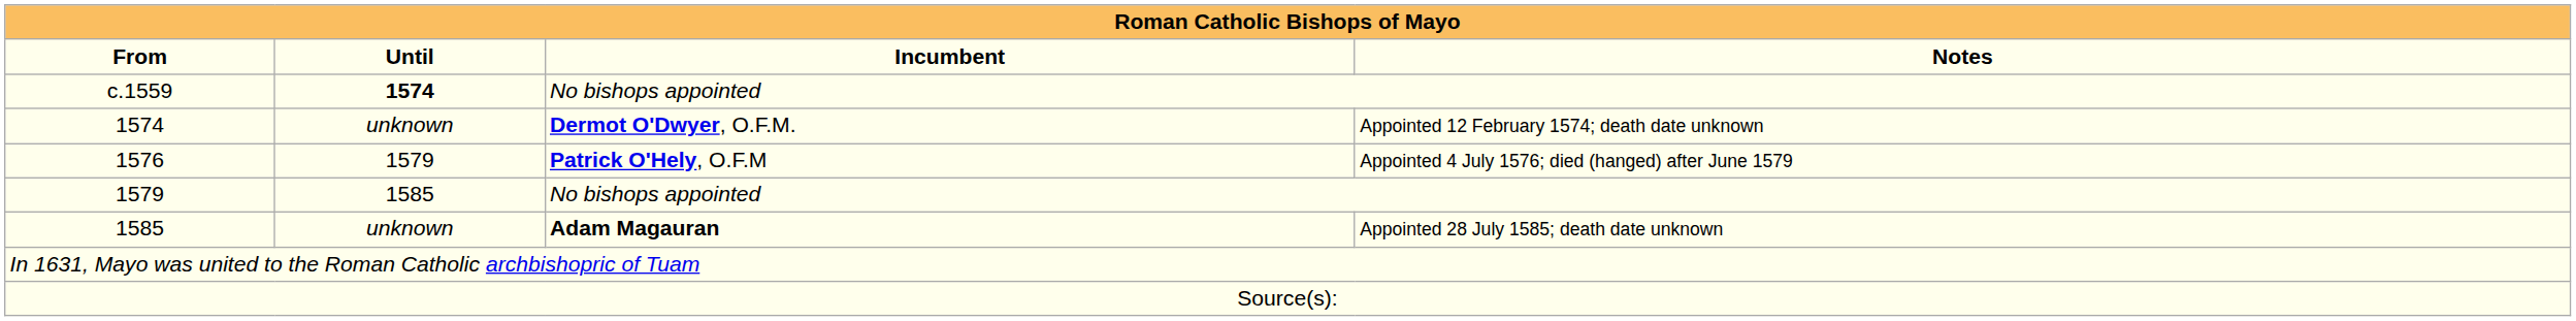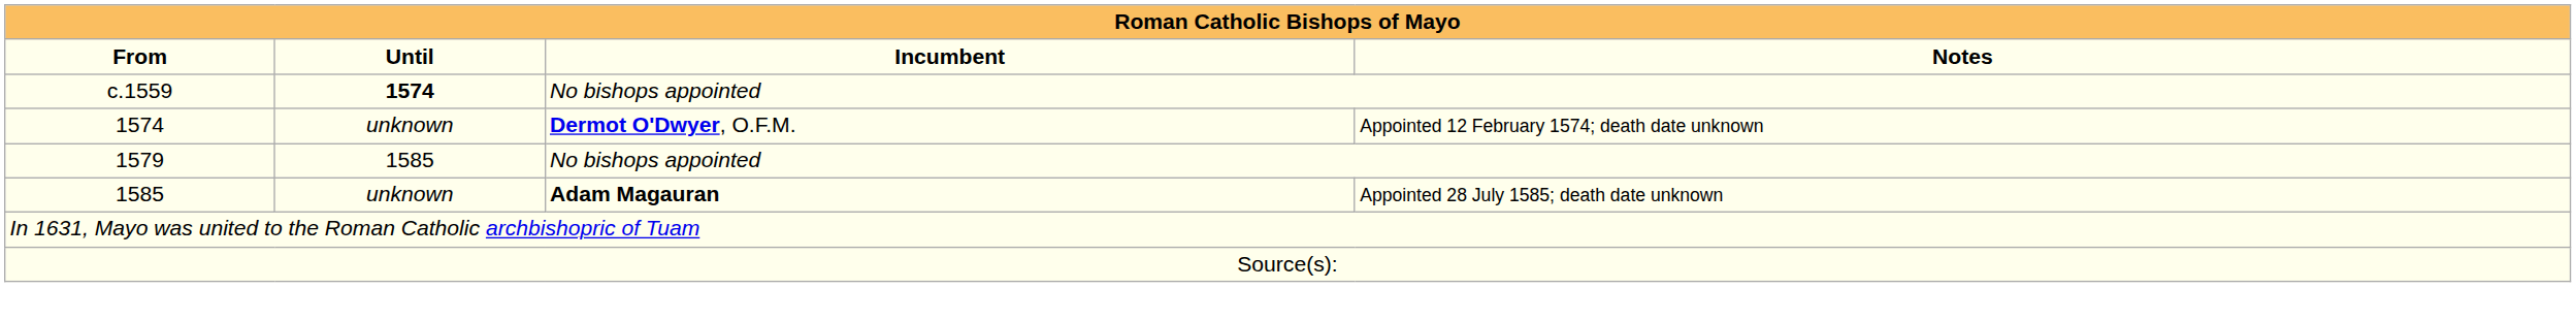- row: 1576 | 1579 | Patrick O'Hely, O.F.M | Appointed 4 July 1576; died (hanged) after June 1579
